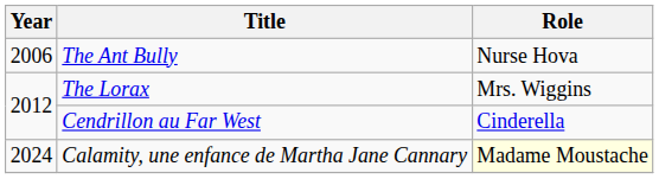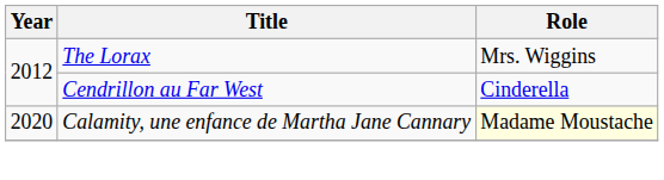- row: 2006 | The Ant Bully | Nurse Hova
Calamity, une enfance de Martha Jane Cannary | Year: 2024 -> 2020
